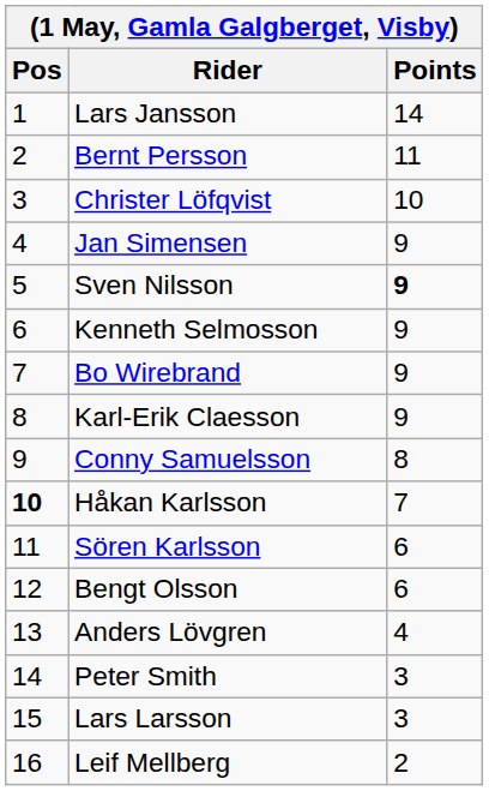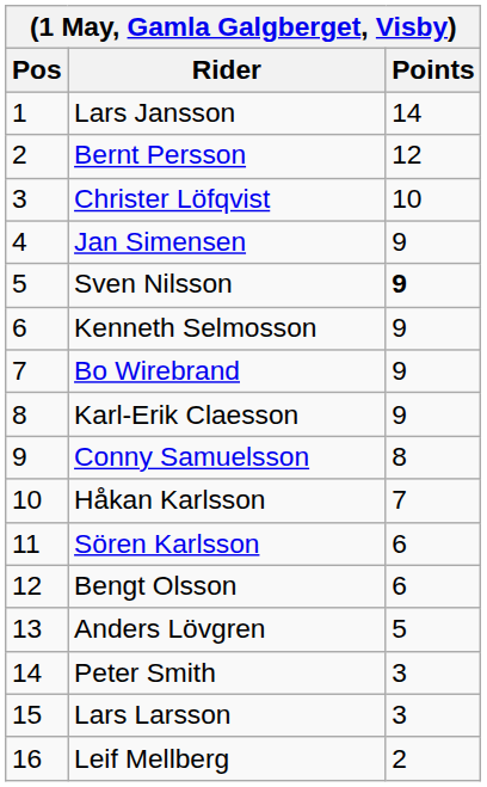Bernt Persson | Points: 11 -> 12
Håkan Karlsson | Pos: bold -> normal
Anders Lövgren | Points: 4 -> 5
